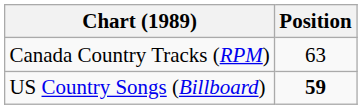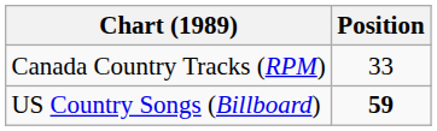Canada Country Tracks (RPM) | Position: 63 -> 33
